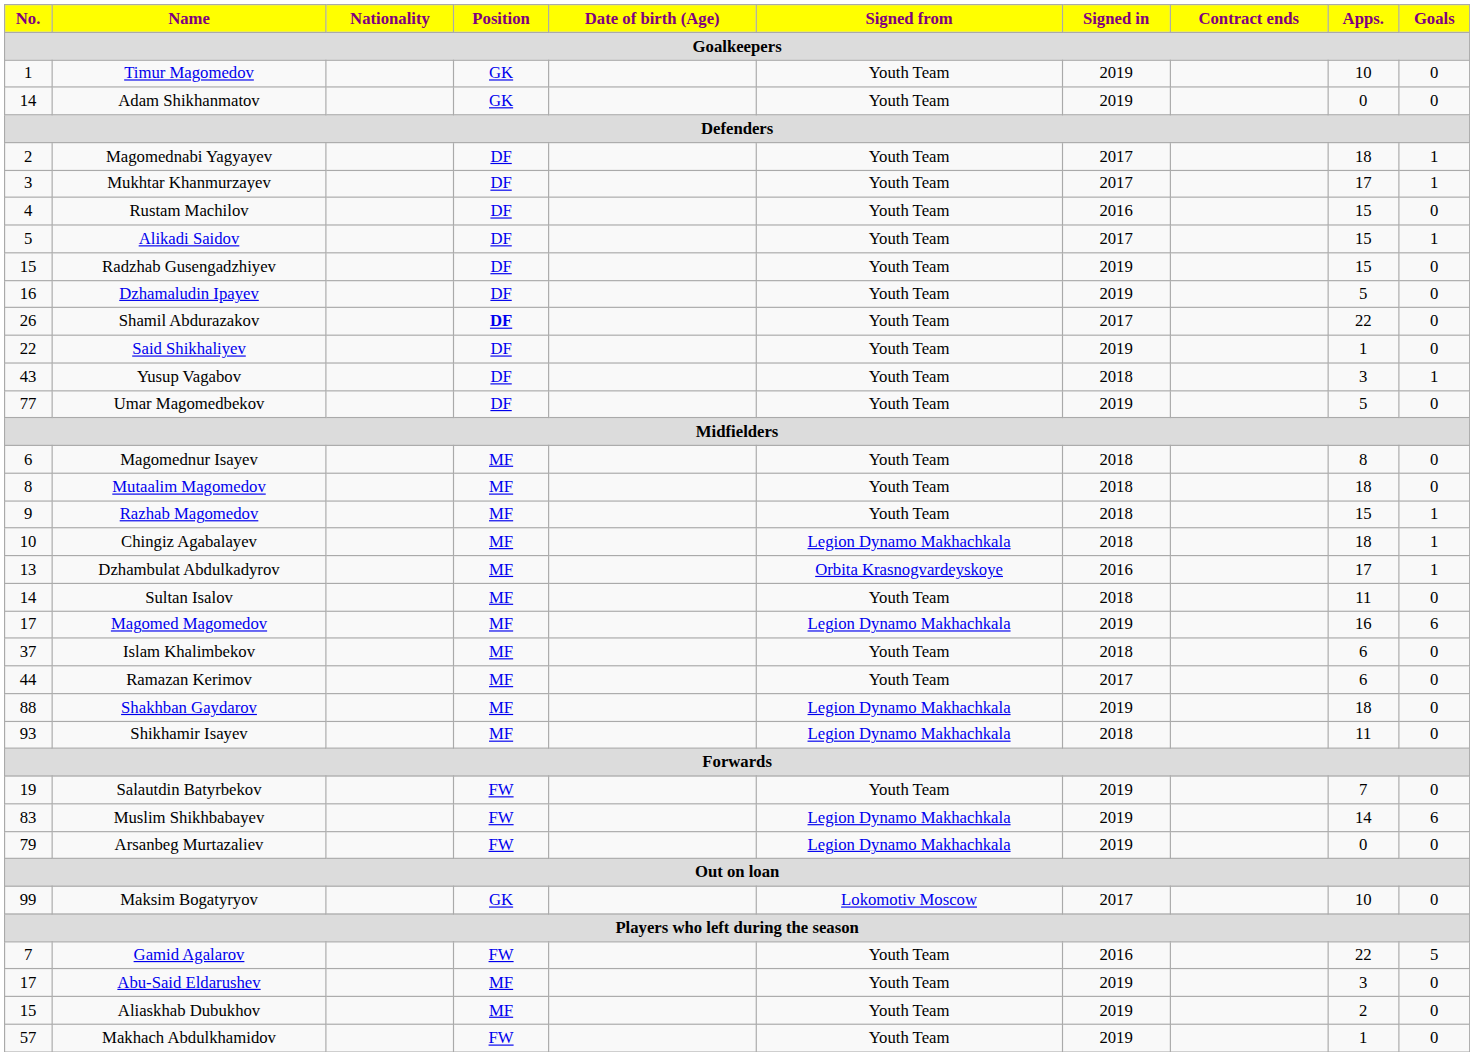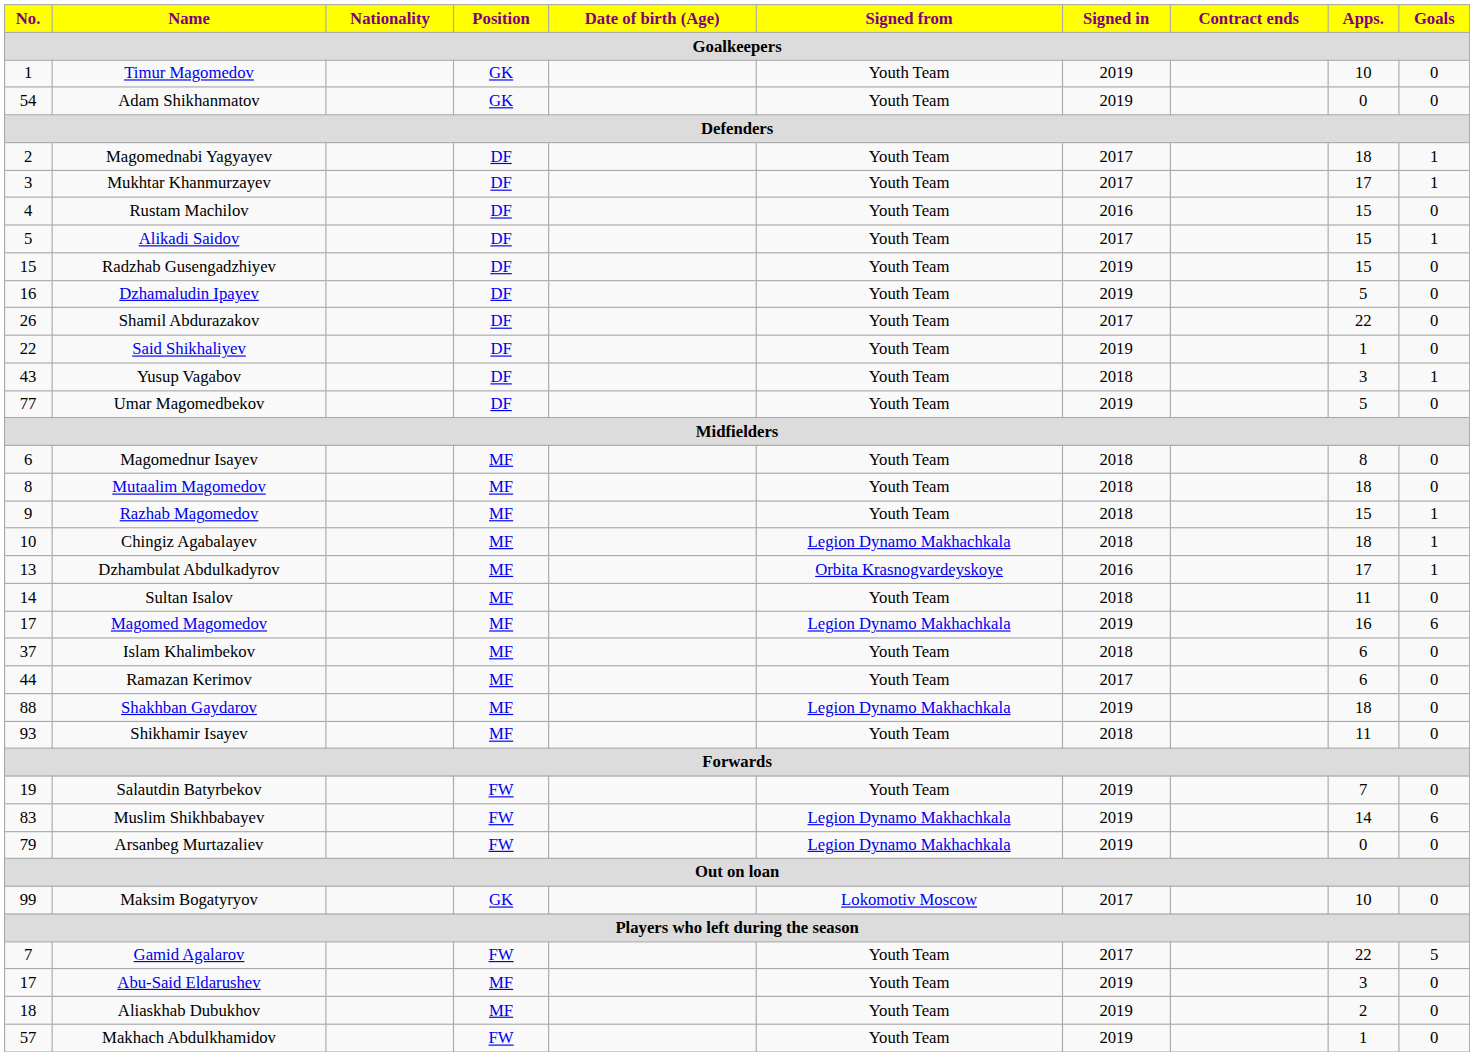Adam Shikhanmatov | No.: 14 -> 54
Shamil Abdurazakov | Position: bold -> normal
Shikhamir Isayev | Signed from: Legion Dynamo Makhachkala -> Youth Team
Gamid Agalarov | Signed in: 2016 -> 2017
Aliaskhab Dubukhov | No.: 15 -> 18
